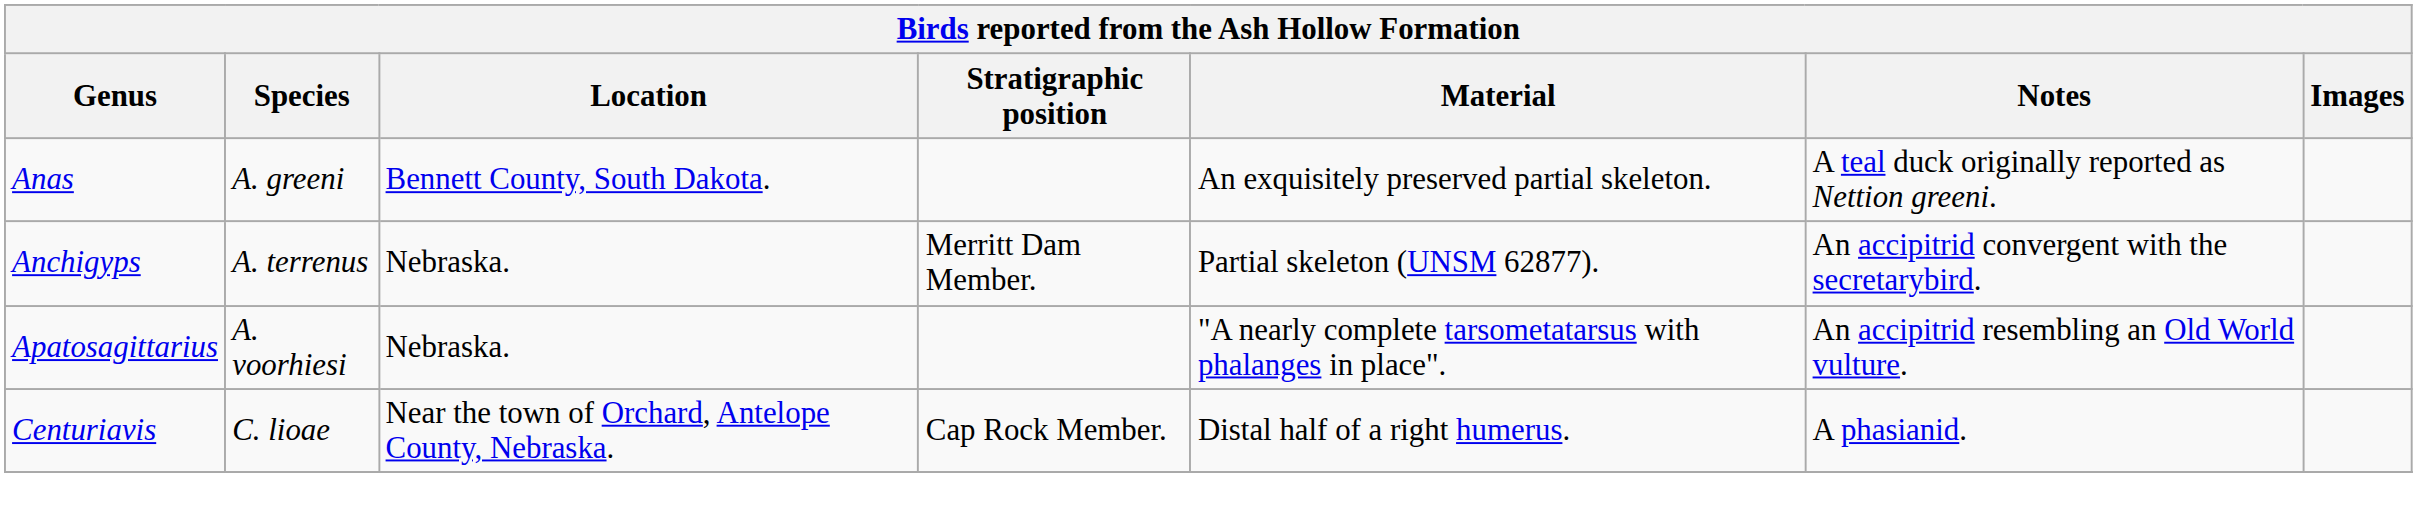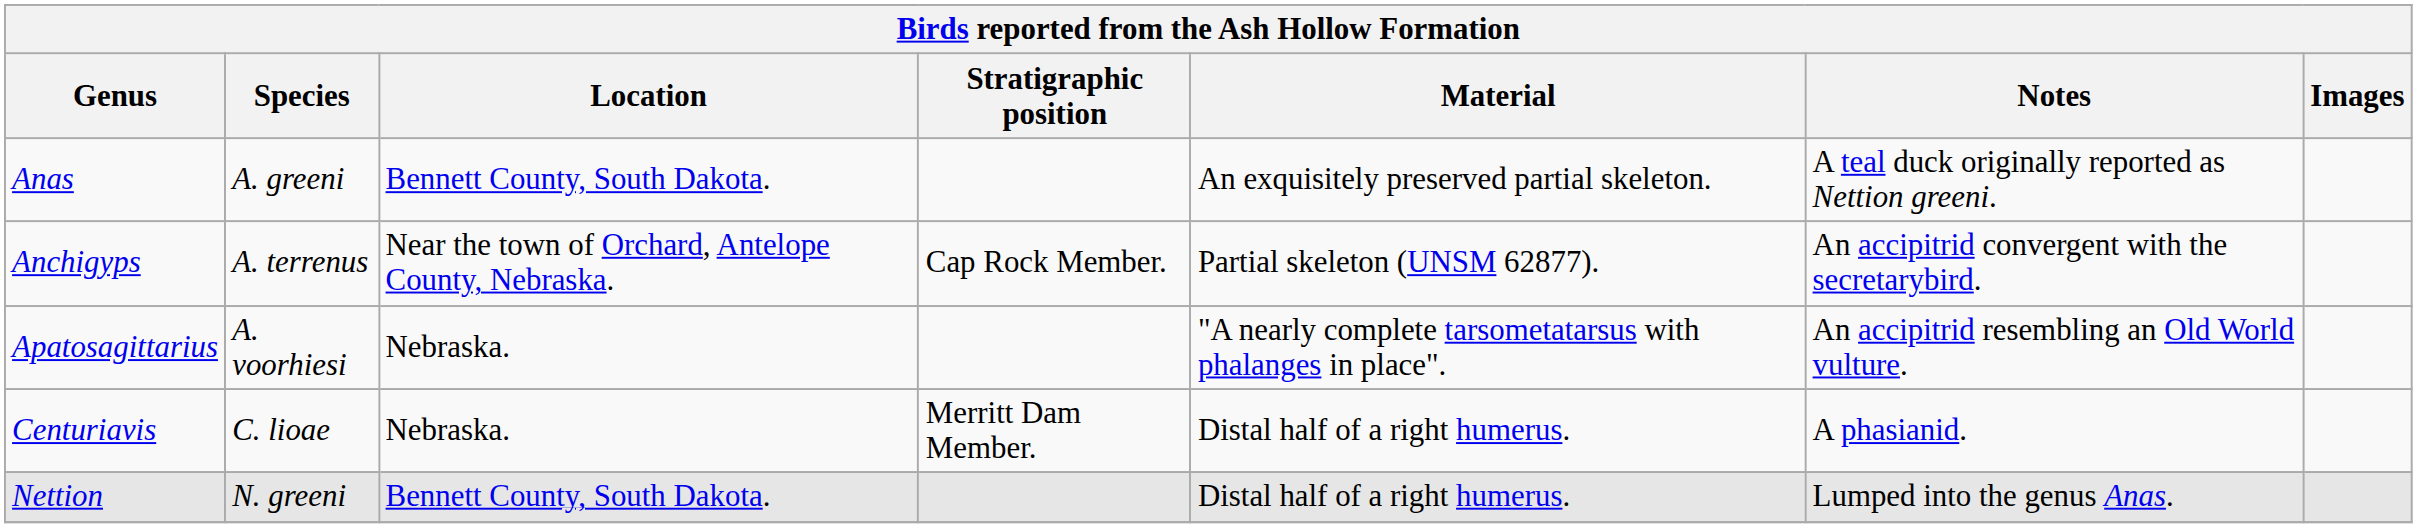Anchigyps | Location: Nebraska. -> Near the town of Orchard, Antelope County, Nebraska.
Anchigyps | Stratigraphic position: Merritt Dam Member. -> Cap Rock Member.
Centuriavis | Location: Near the town of Orchard, Antelope County, Nebraska. -> Nebraska.
Centuriavis | Stratigraphic position: Cap Rock Member. -> Merritt Dam Member.
+ row: Nettion | N. greeni | Bennett County, South Dakota. | Distal half of a right humerus. | Lumped into the genus Anas.
